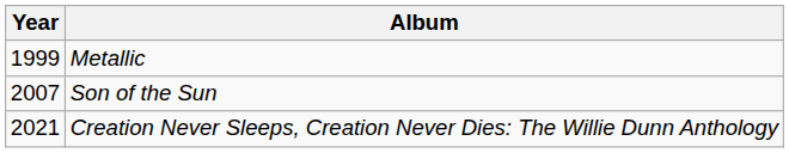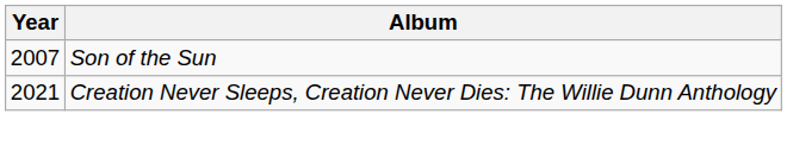- row: 1999 | Metallic
